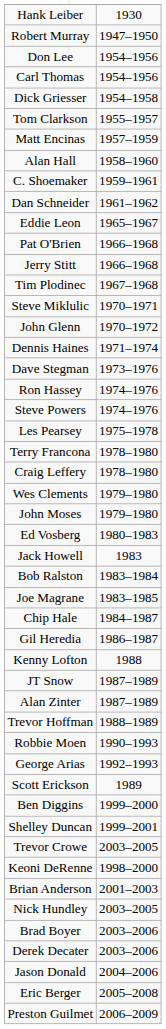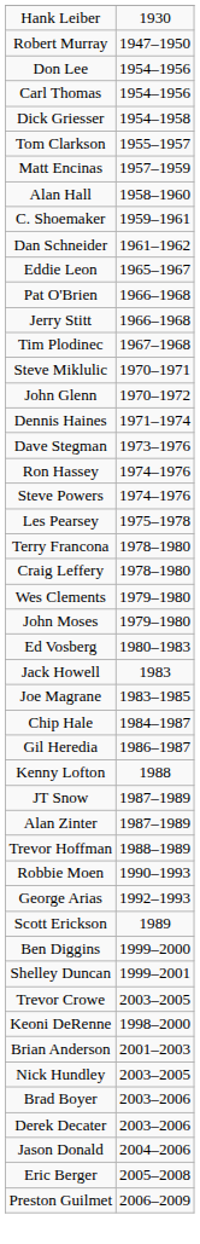- row: Bob Ralston | 1983–1984
